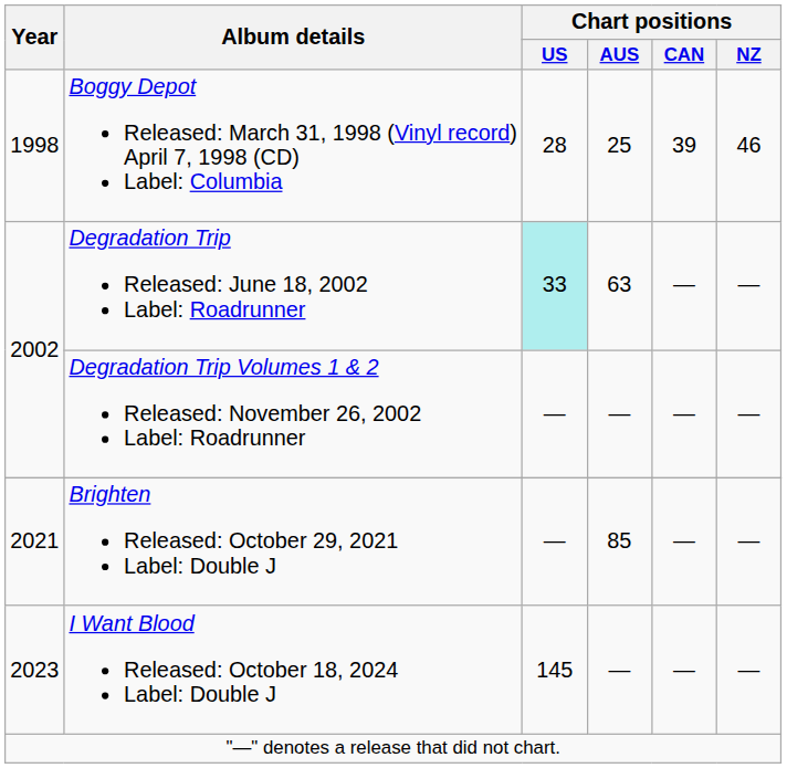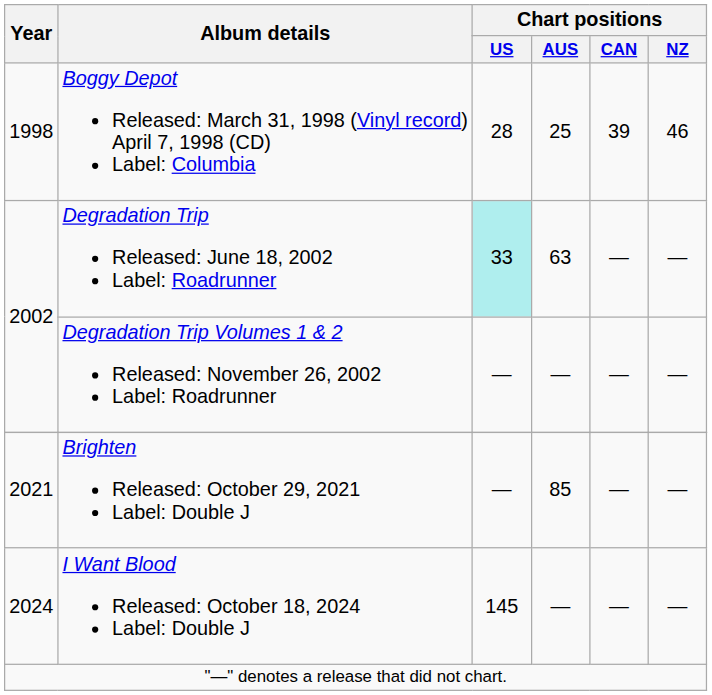I Want Blood Released: October 18, 2024 Label: Double J | Year: 2023 -> 2024
